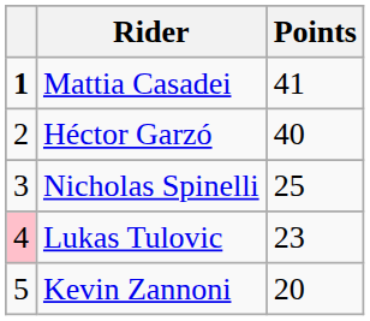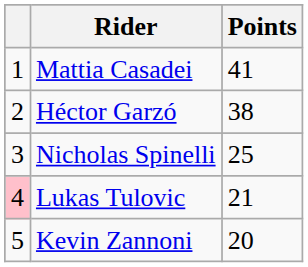Mattia Casadei | column 1: bold -> normal
Héctor Garzó | Points: 40 -> 38
Lukas Tulovic | Points: 23 -> 21
